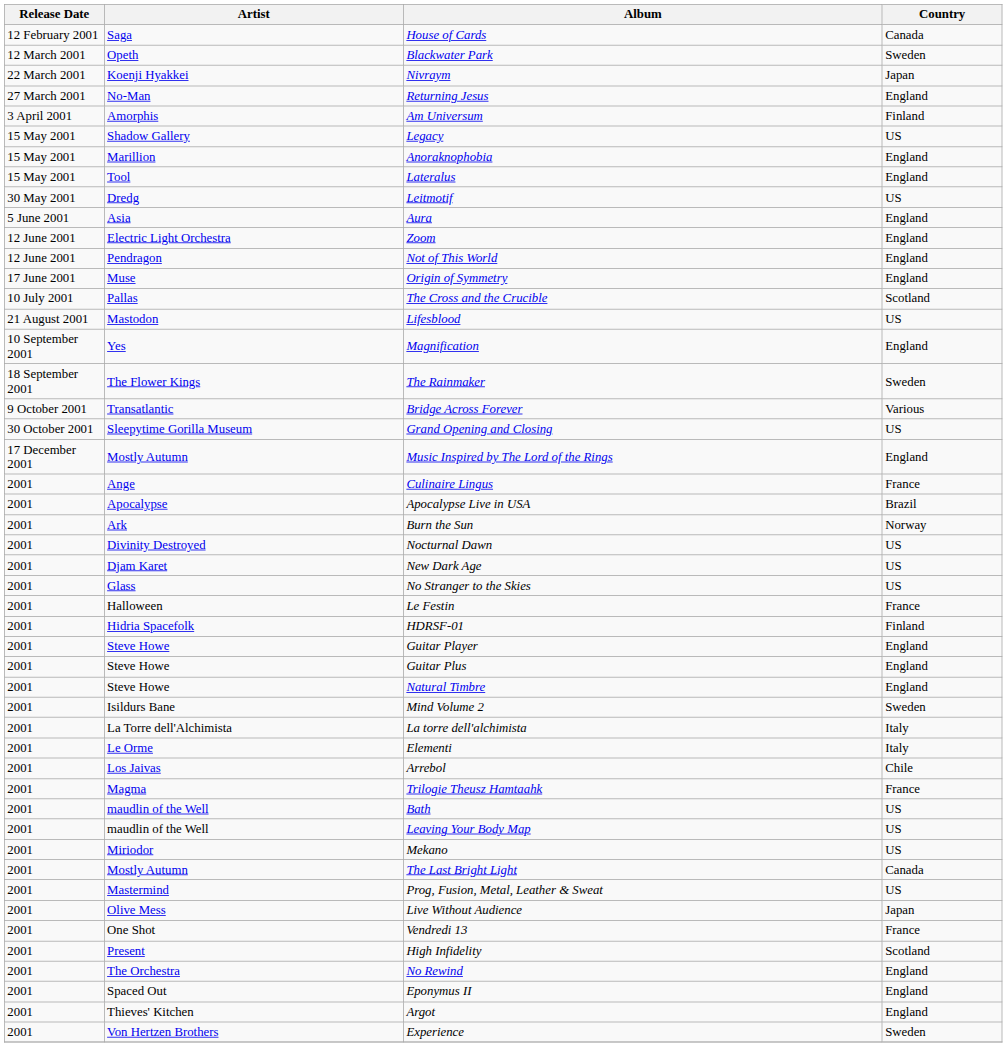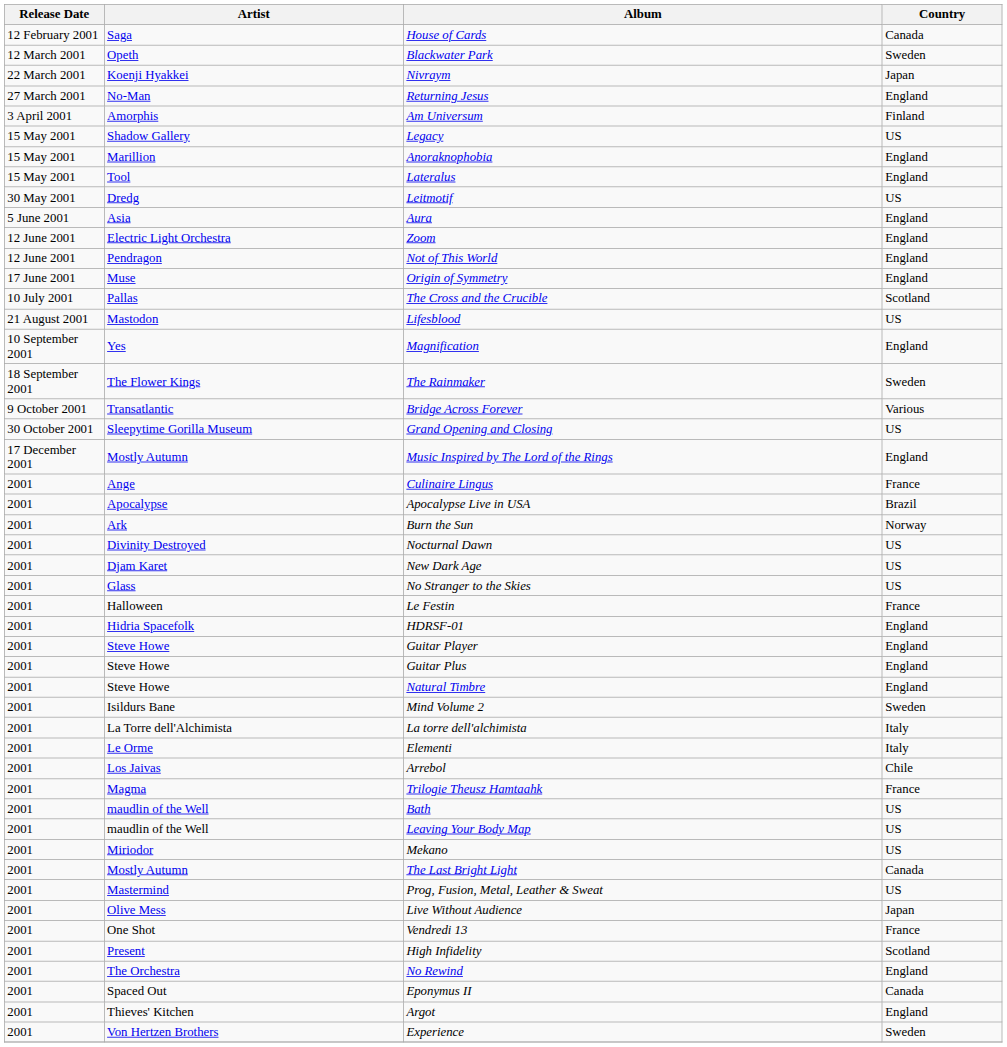HDRSF-01 | Country: Finland -> England
Eponymus II | Country: England -> Canada
